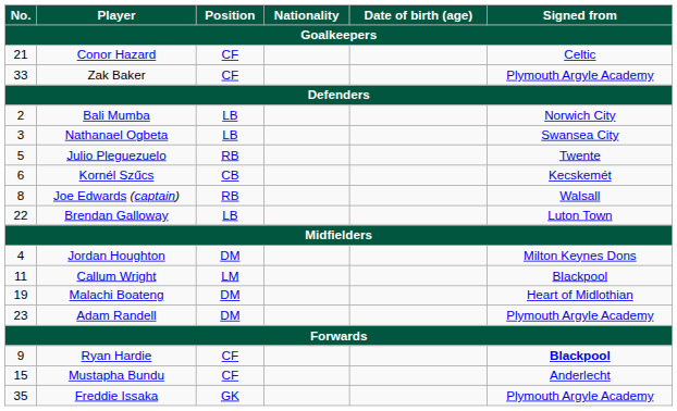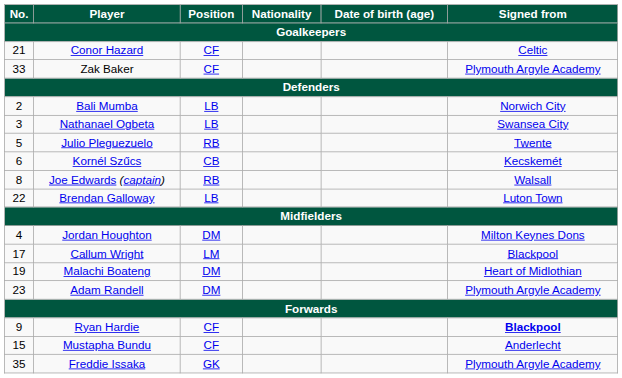Callum Wright | No.: 11 -> 17
